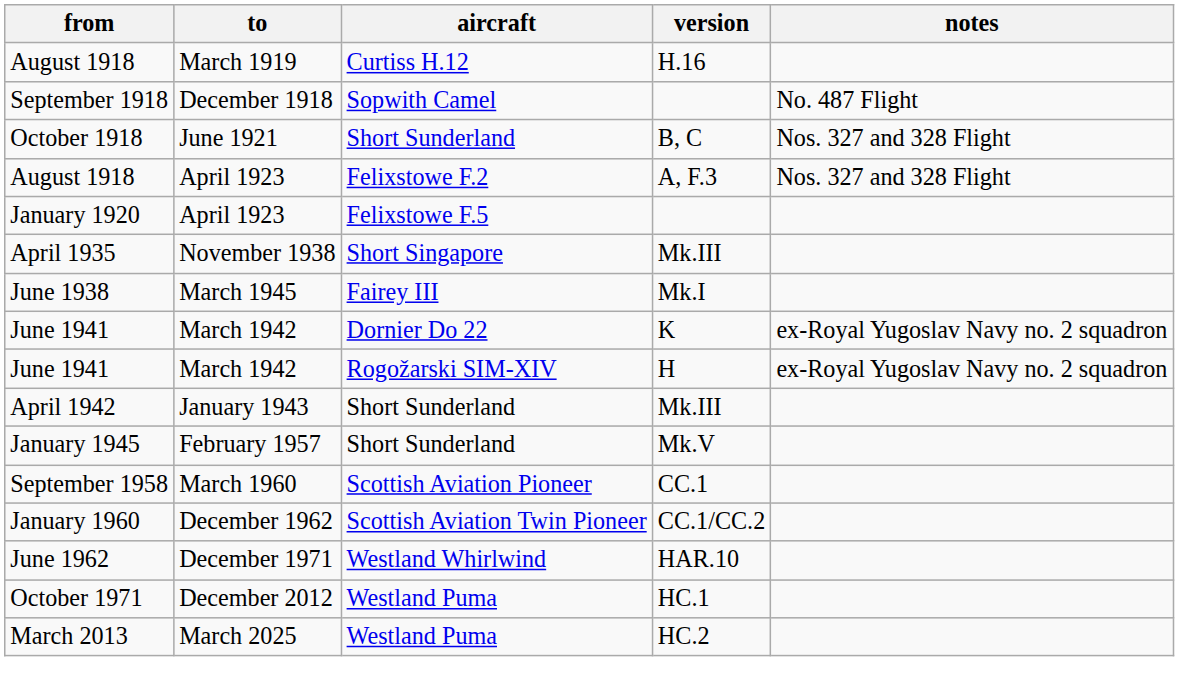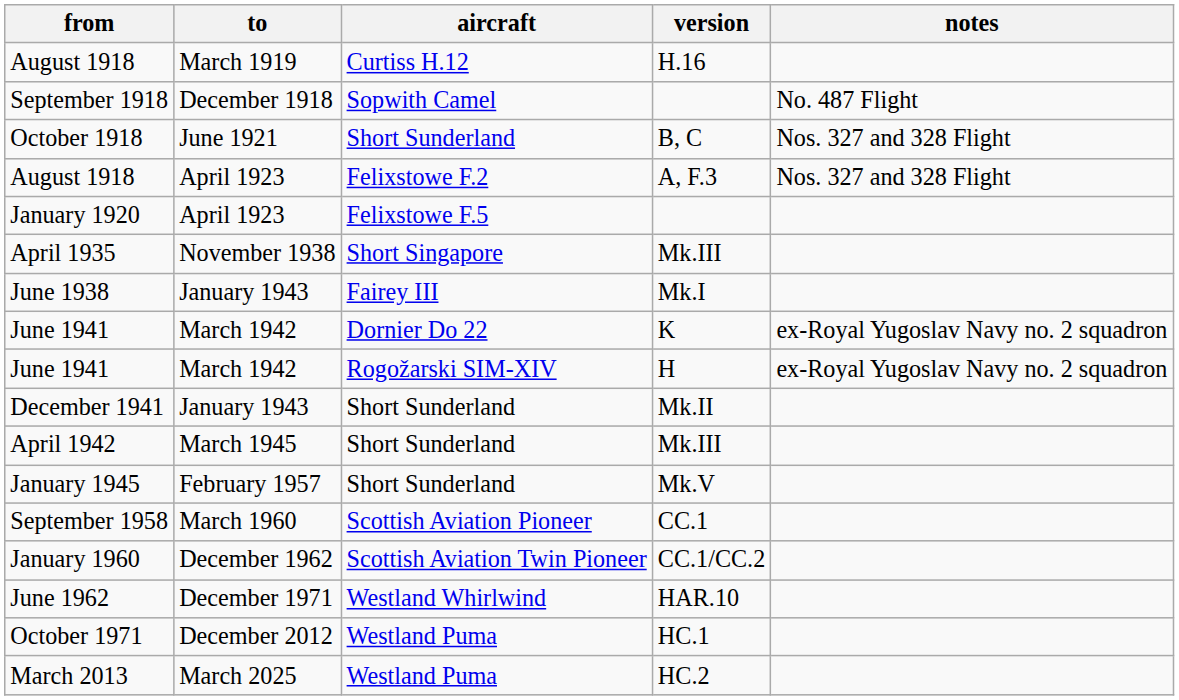June 1938 | to: March 1945 -> January 1943
+ row: December 1941 | January 1943 | Short Sunderland | Mk.II
April 1942 | to: January 1943 -> March 1945
